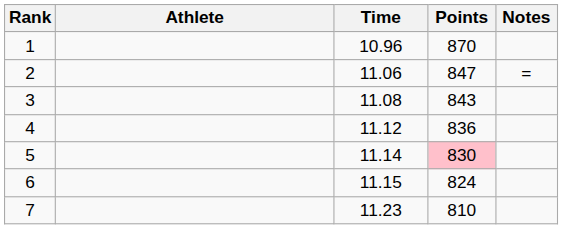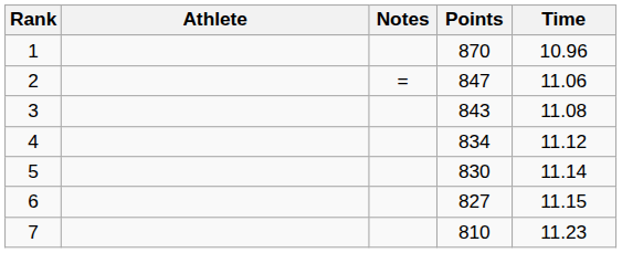columns swapped: Time <-> Notes
4 | Points: 836 -> 834
5 | Points: pink background -> no background
6 | Points: 824 -> 827
